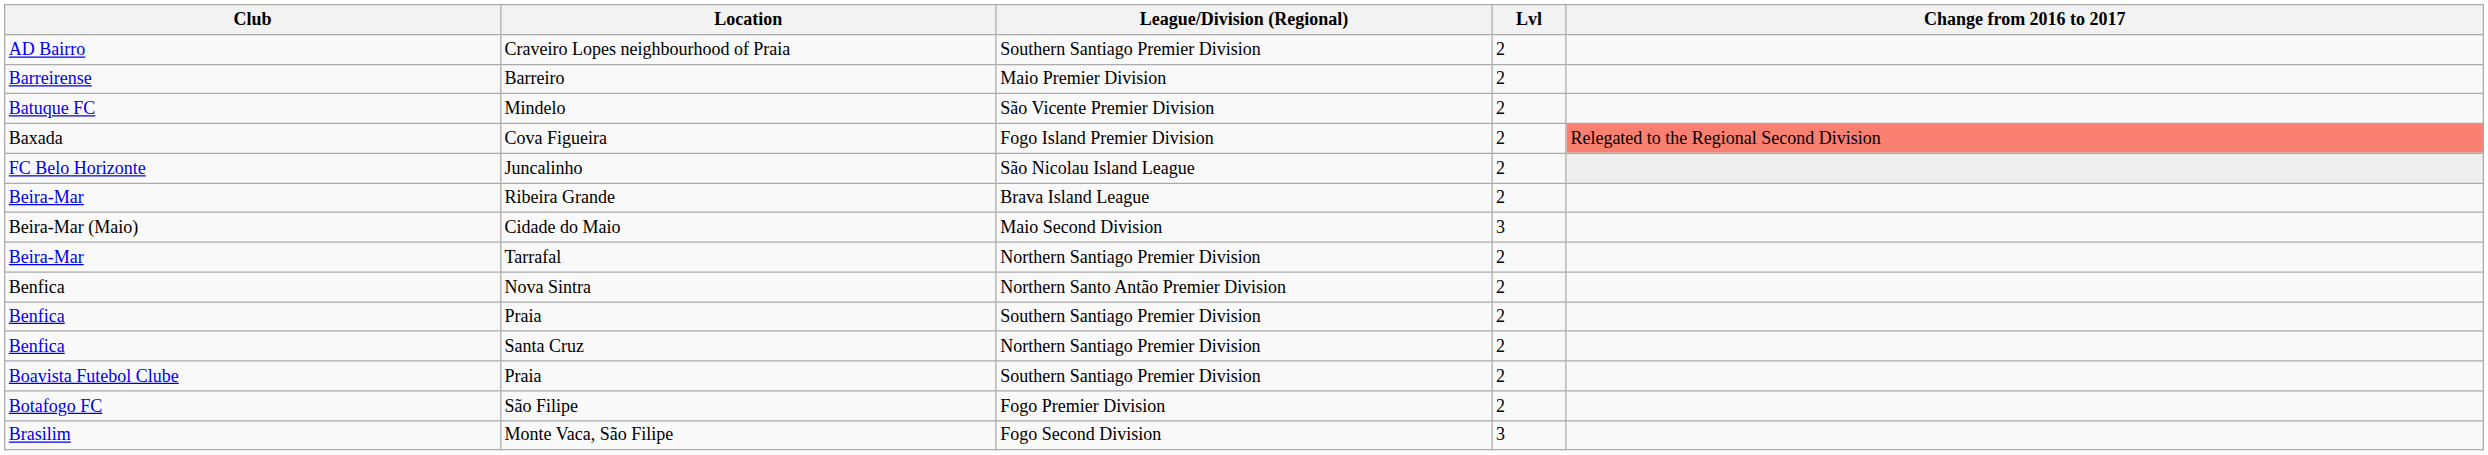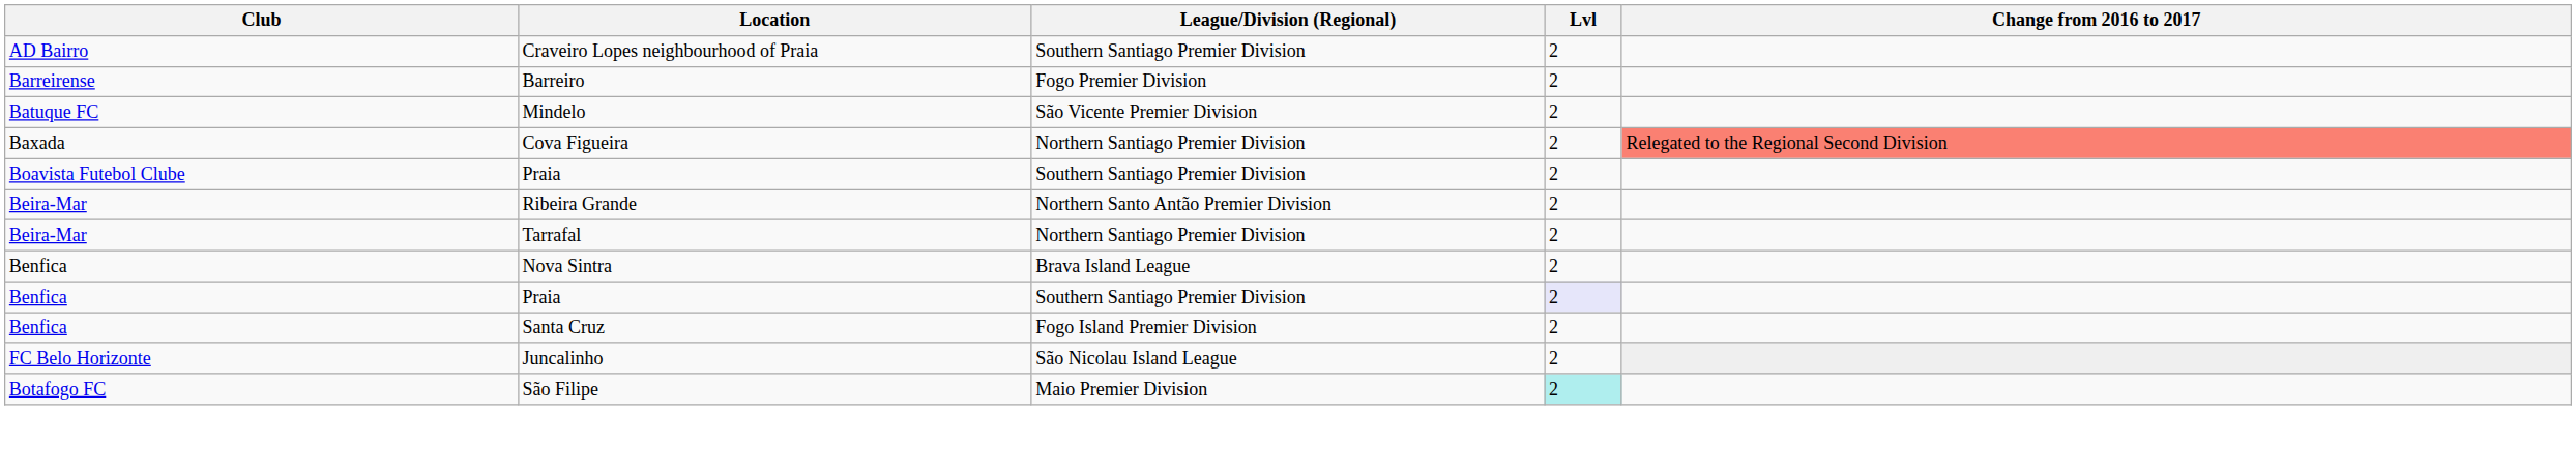Barreiro | League/Division (Regional): Maio Premier Division -> Fogo Premier Division
Cova Figueira | League/Division (Regional): Fogo Island Premier Division -> Northern Santiago Premier Division
rows swapped: Juncalinho <-> Boavista Futebol Clube / Praia
Ribeira Grande | League/Division (Regional): Brava Island League -> Northern Santo Antão Premier Division
- row: Beira-Mar (Maio) | Cidade do Maio | Maio Second Division | 3
Nova Sintra | League/Division (Regional): Northern Santo Antão Premier Division -> Brava Island League
Benfica / Praia | Lvl: no background -> lavender background
Santa Cruz | League/Division (Regional): Northern Santiago Premier Division -> Fogo Island Premier Division
São Filipe | League/Division (Regional): Fogo Premier Division -> Maio Premier Division
São Filipe | Lvl: no background -> paleturquoise background
- row: Brasilim | Monte Vaca, São Filipe | Fogo Second Division | 3
